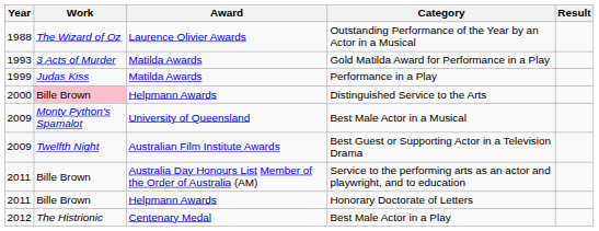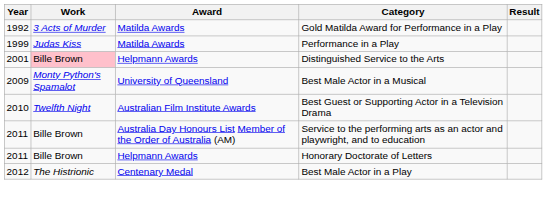- row: 1988 | The Wizard of Oz | Laurence Olivier Awards | Outstanding Performance of the Year by an Actor in a Musical
Gold Matilda Award for Performance in a Play | Year: 1993 -> 1992
Distinguished Service to the Arts | Year: 2000 -> 2001
Best Guest or Supporting Actor in a Television Drama | Year: 2009 -> 2010
